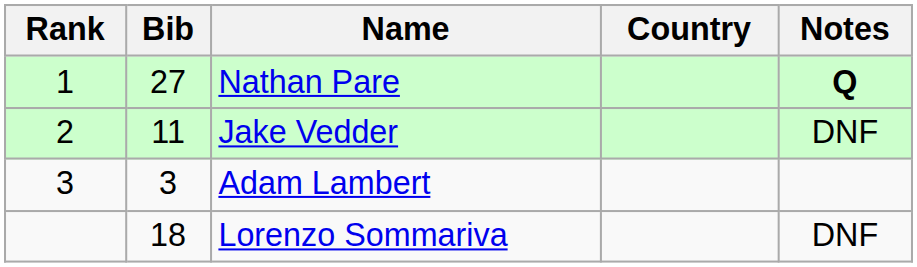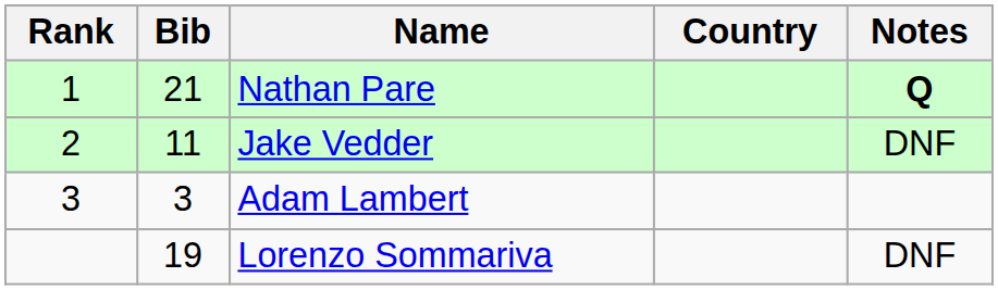Nathan Pare | Bib: 27 -> 21
Lorenzo Sommariva | Bib: 18 -> 19
